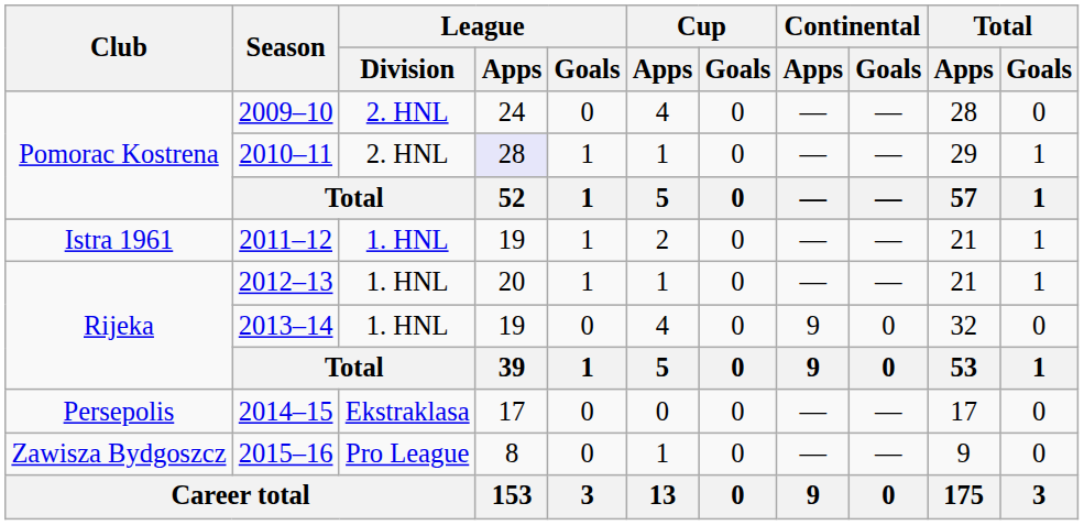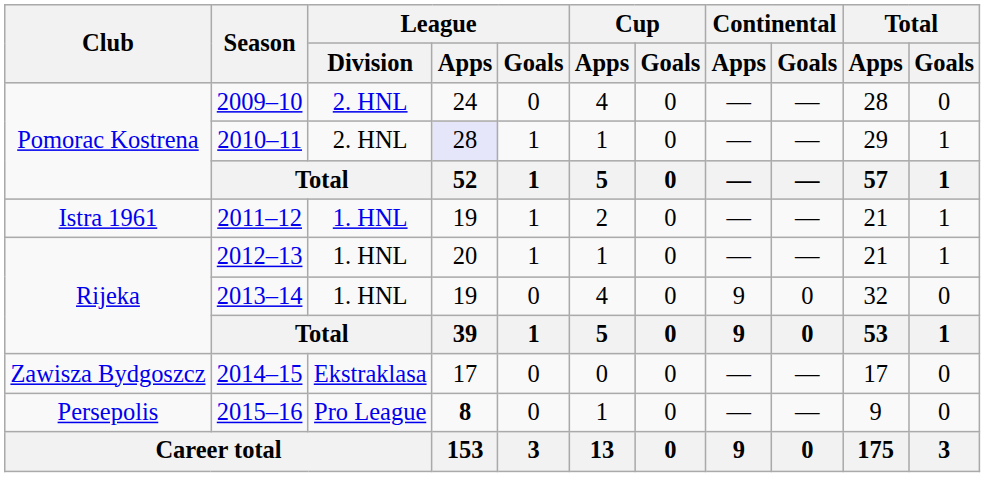2014–15 | Club: Persepolis -> Zawisza Bydgoszcz
2015–16 | Club: Zawisza Bydgoszcz -> Persepolis
2015–16 | League / Apps: normal -> bold
